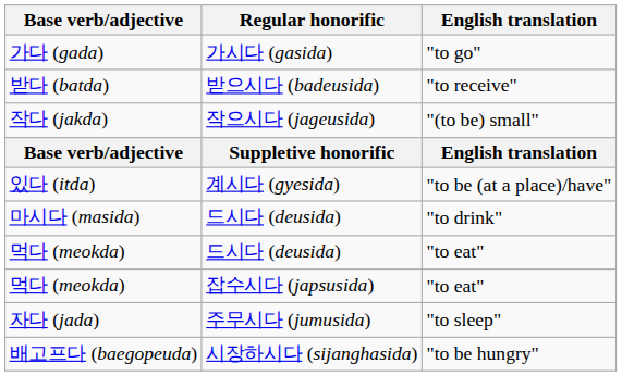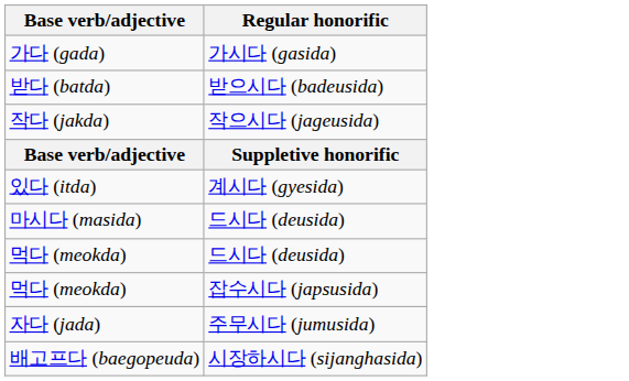- column: English translation | "to go" | "to receive" | "(to be) small" | English translation | "to be (at a place)/have" | "to drink" | "to eat" | "to eat" | "to sleep" | "to be hungry"
